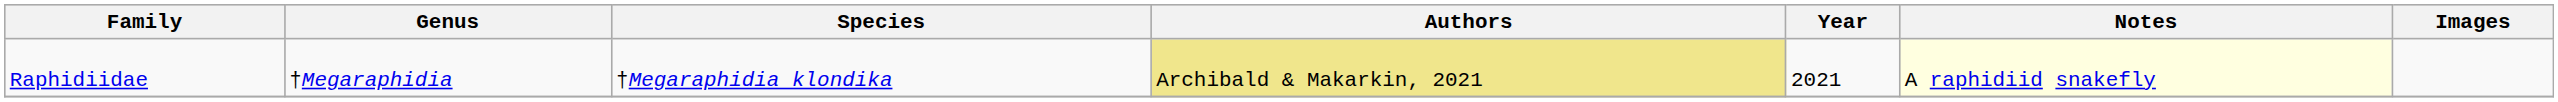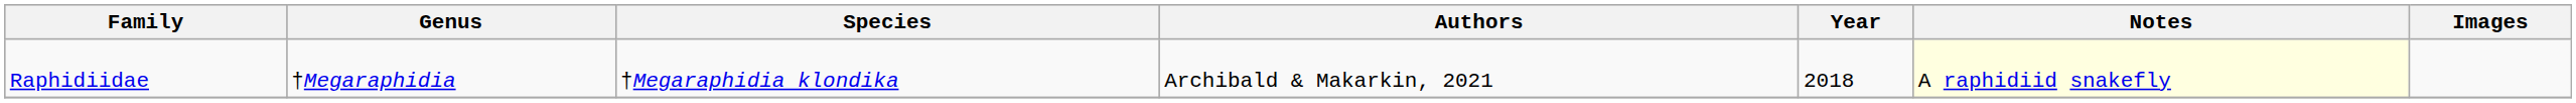Raphidiidae | Authors: khaki background -> no background
Raphidiidae | Year: 2021 -> 2018
